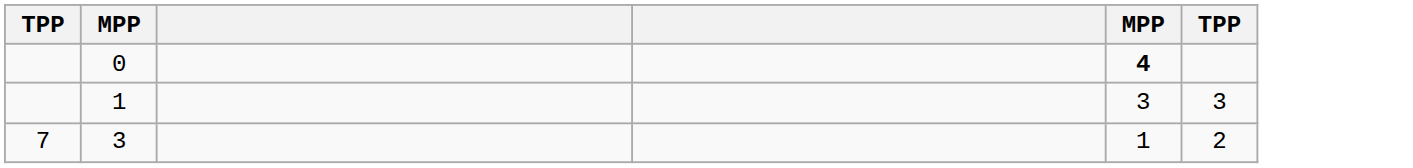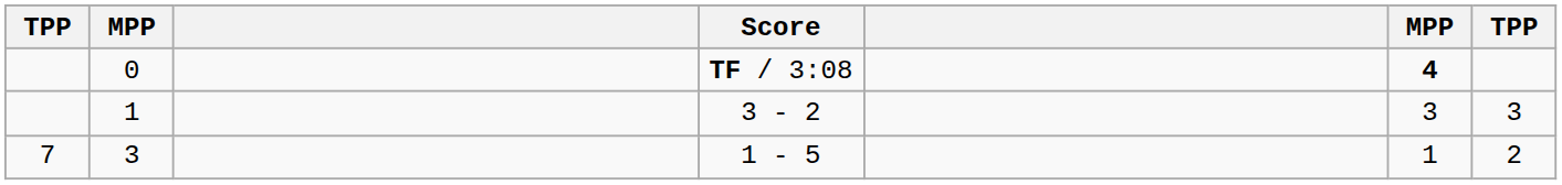+ column: Score | TF / 3:08 | 3 - 2 | 1 - 5
